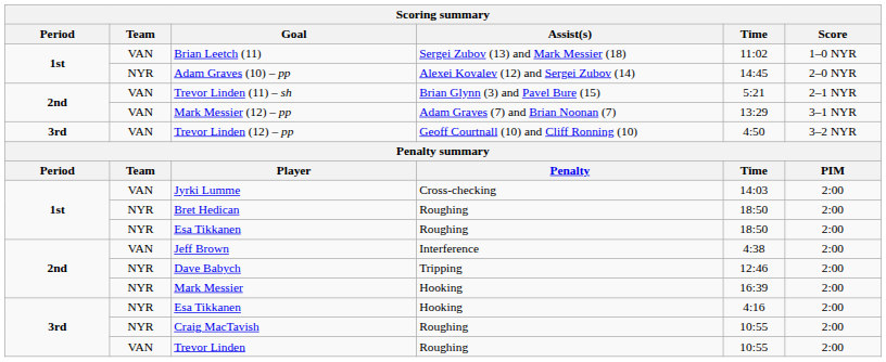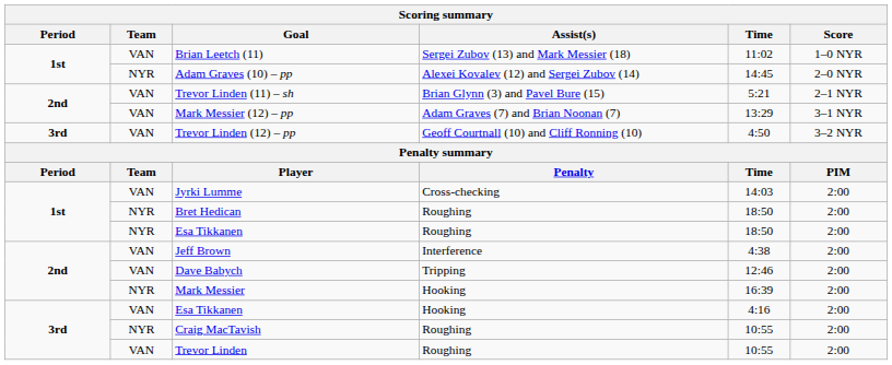Dave Babych | Team: NYR -> VAN
Esa Tikkanen / Hooking | Team: NYR -> VAN
